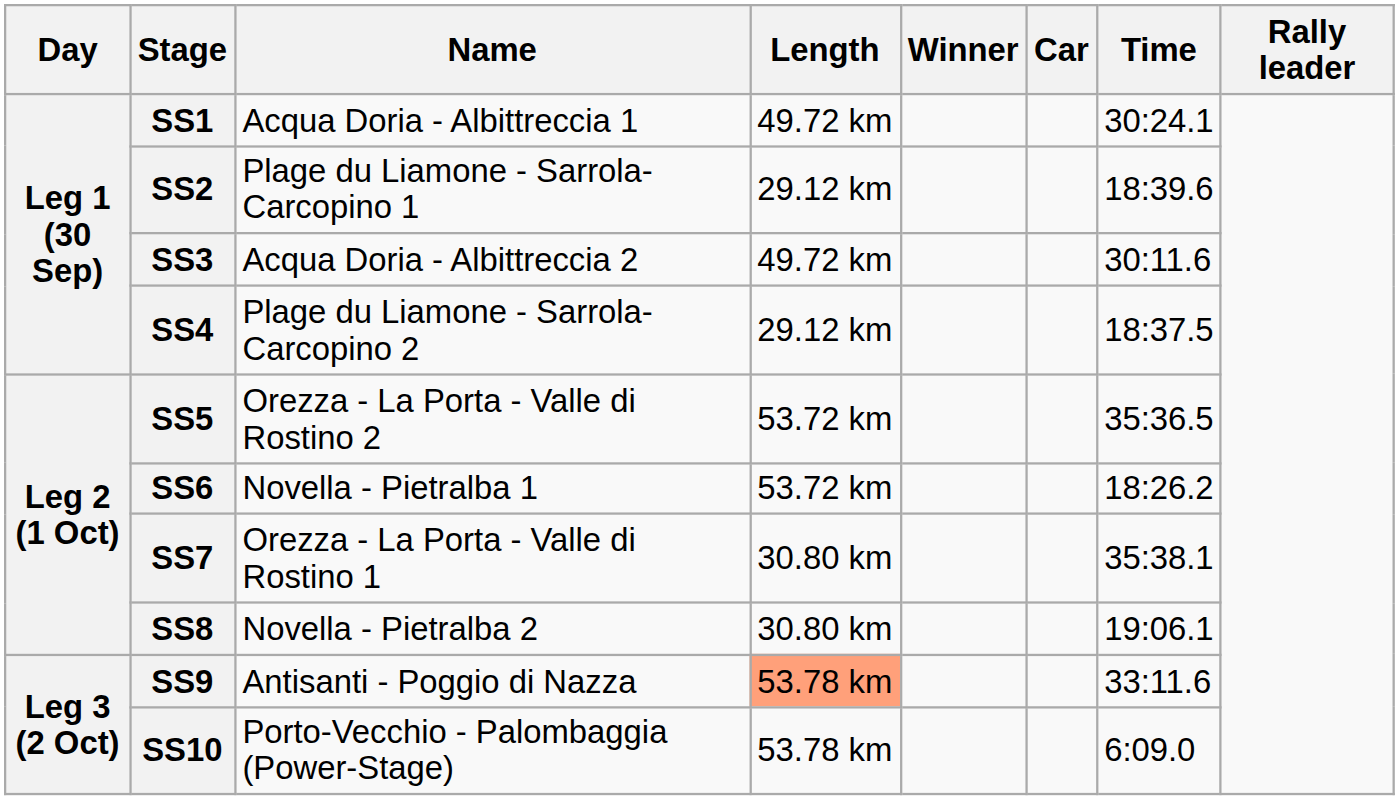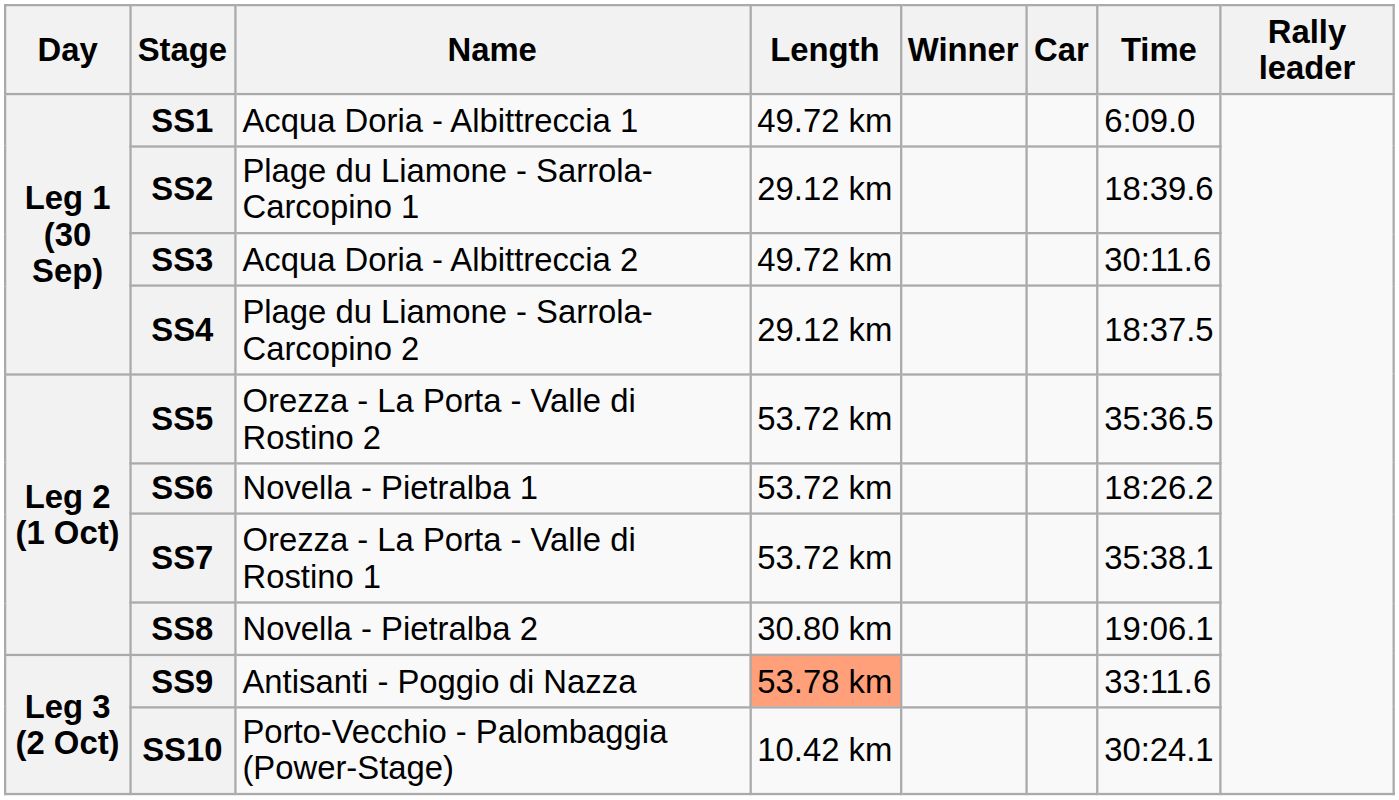SS1 | Time: 30:24.1 -> 6:09.0
SS7 | Length: 30.80 km -> 53.72 km
SS10 | Length: 53.78 km -> 10.42 km
SS10 | Time: 6:09.0 -> 30:24.1
